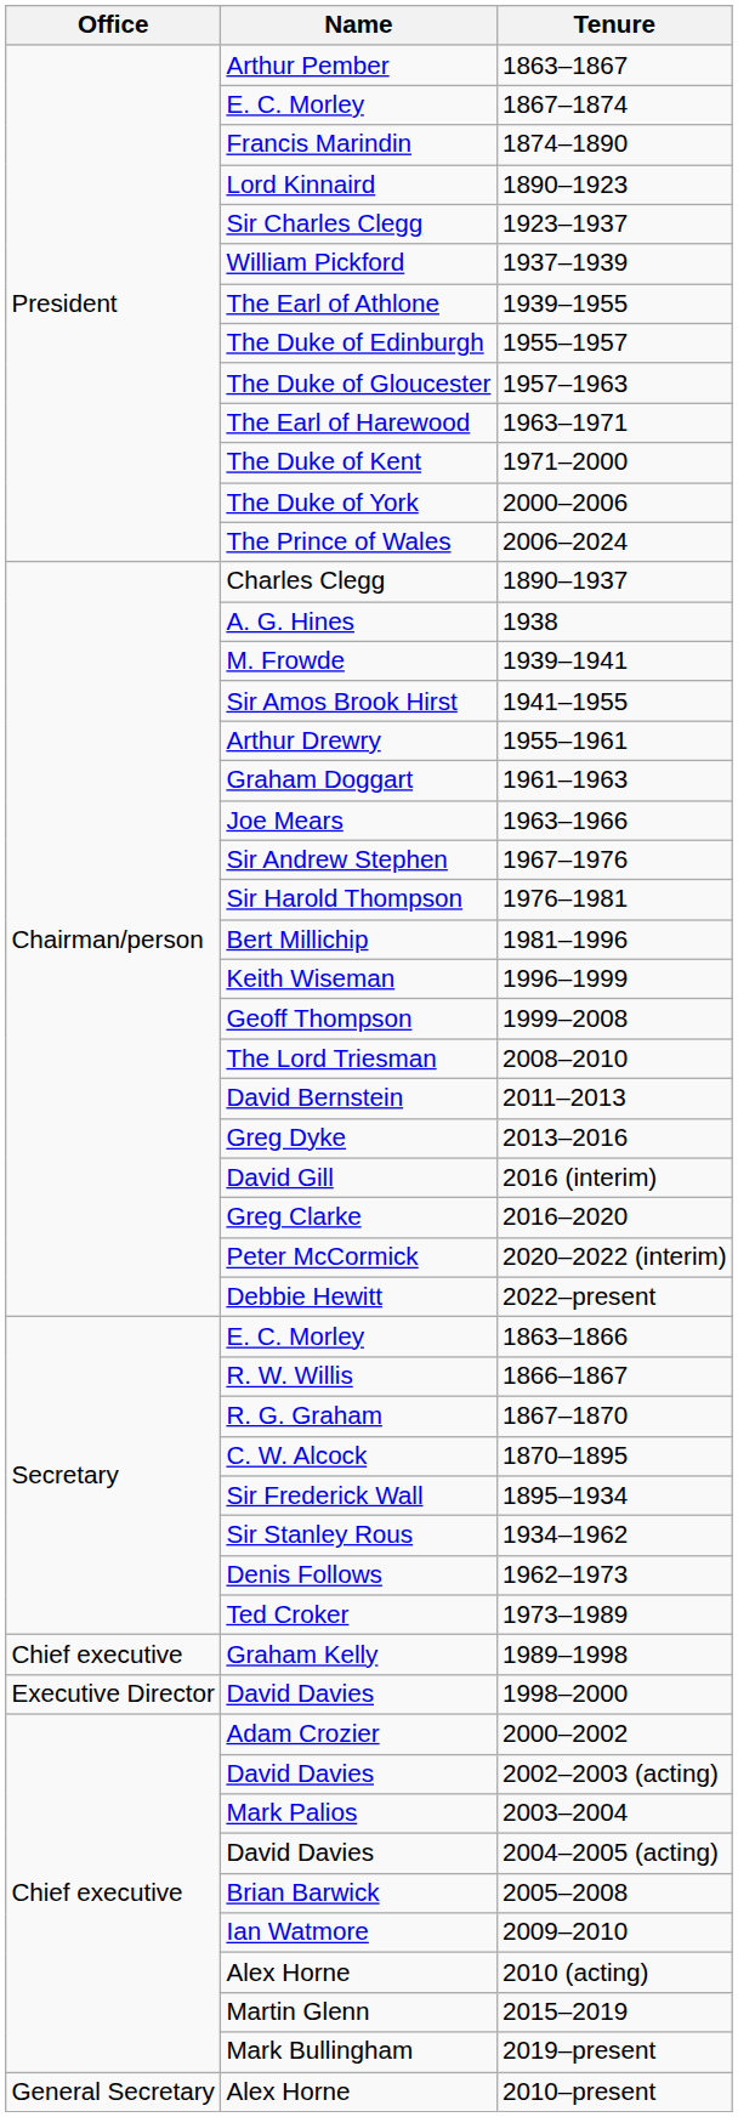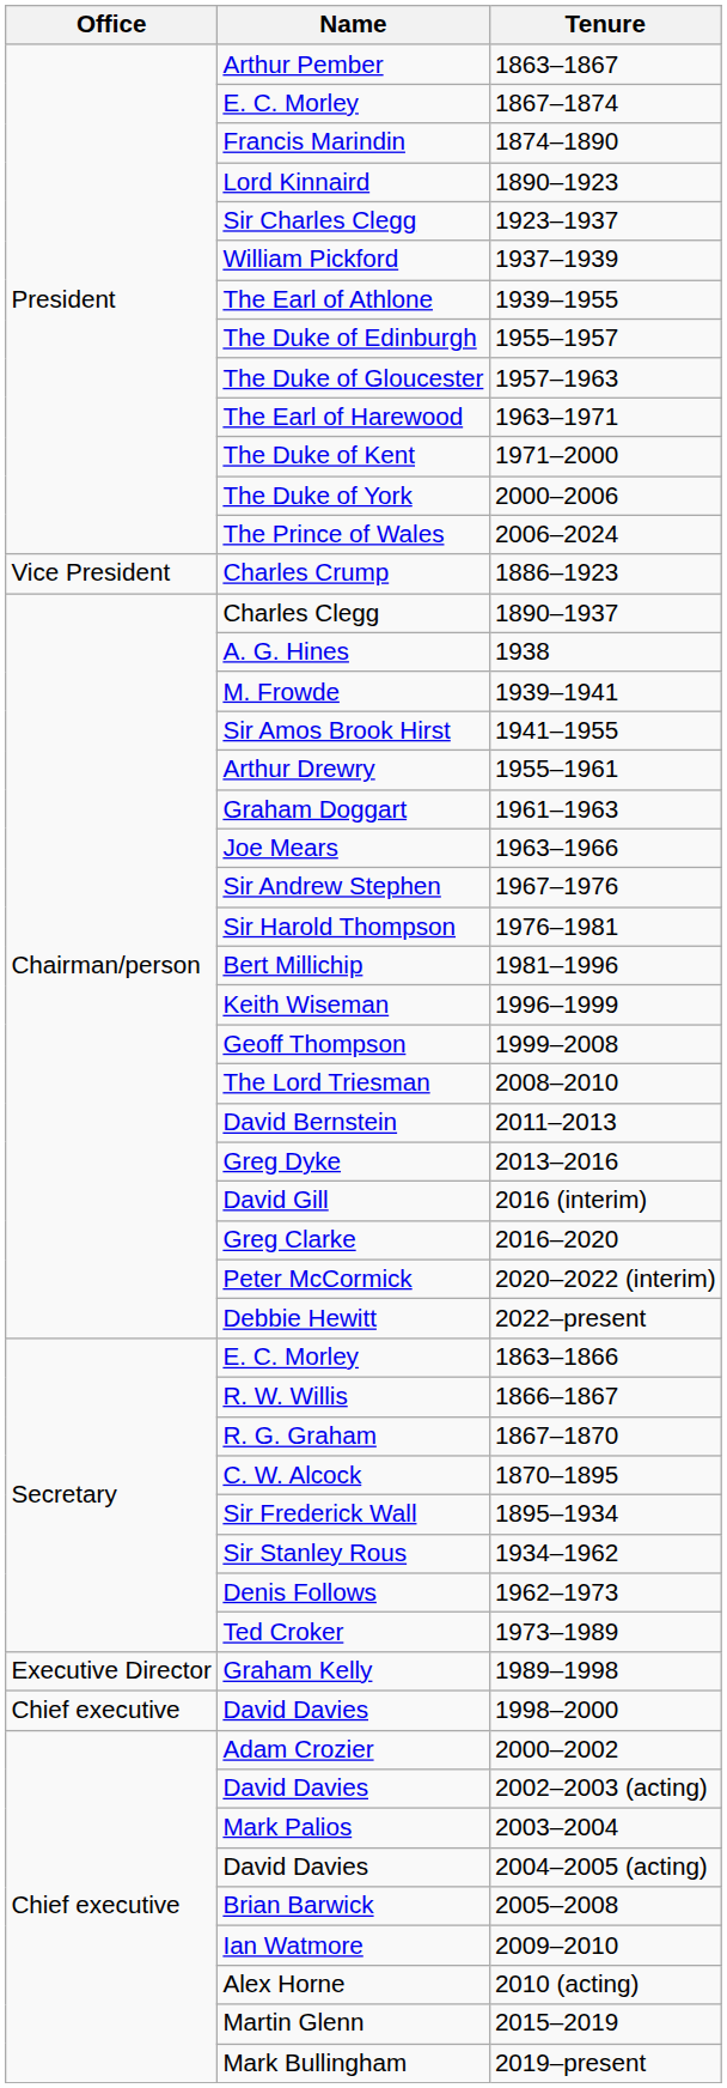+ row: Vice President | Charles Crump | 1886–1923
Graham Kelly | Office: Chief executive -> Executive Director
David Davies / 1998–2000 | Office: Executive Director -> Chief executive
- row: General Secretary | Alex Horne | 2010–present
